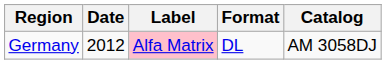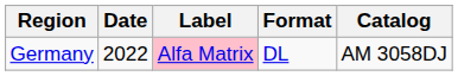Germany | Date: 2012 -> 2022
